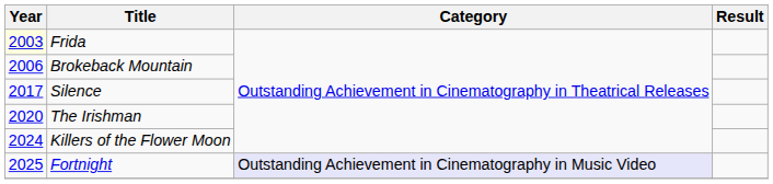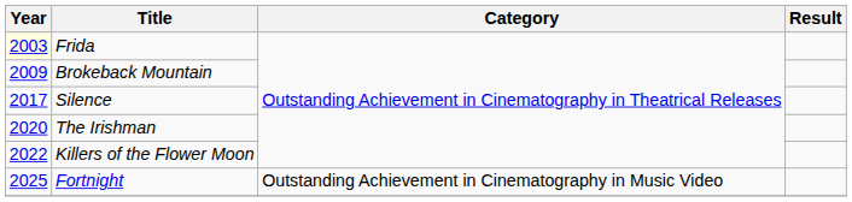Brokeback Mountain | Year: 2006 -> 2009
Killers of the Flower Moon | Year: 2024 -> 2022
Fortnight | Category: lavender background -> no background
